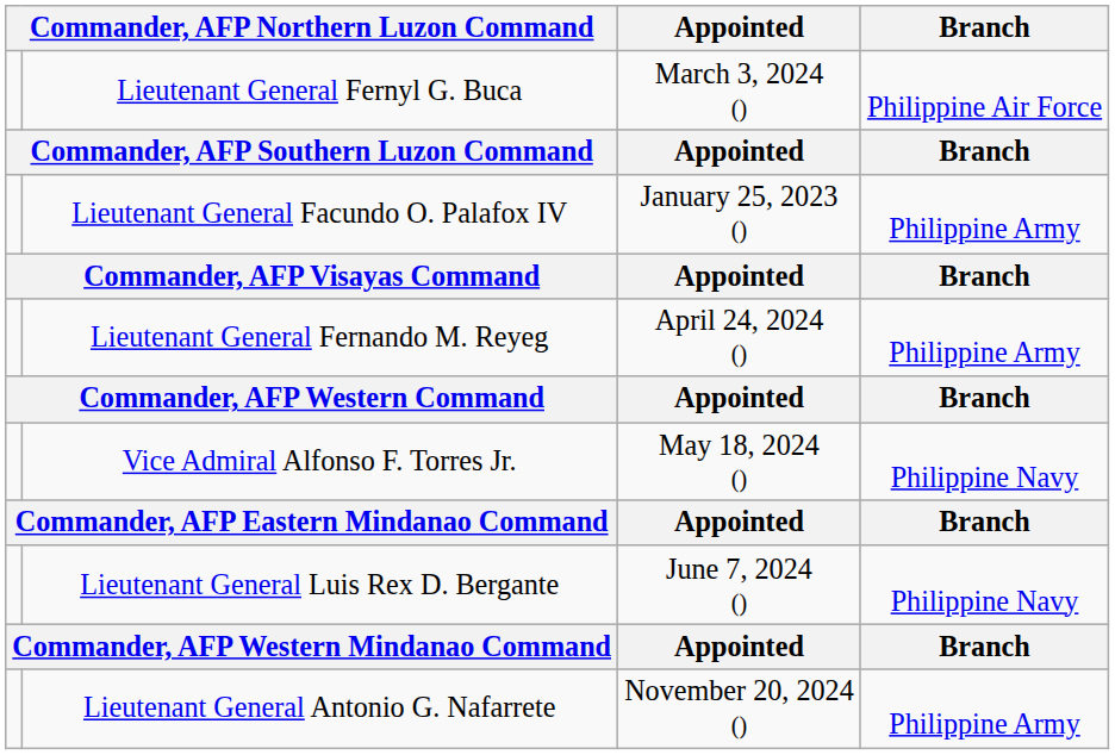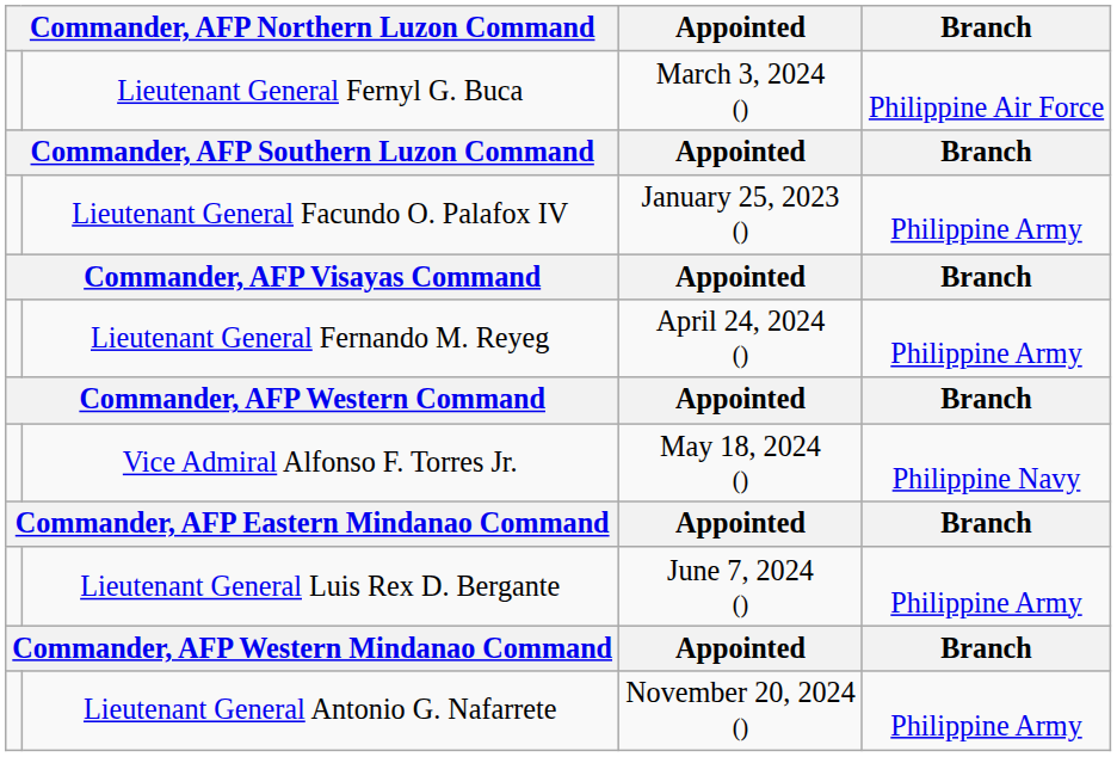Lieutenant General Luis Rex D. Bergante | Branch: Philippine Navy -> Philippine Army
